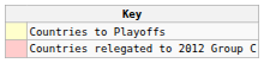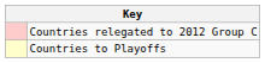rows swapped: Countries to Playoffs <-> Countries relegated to 2012 Group C
